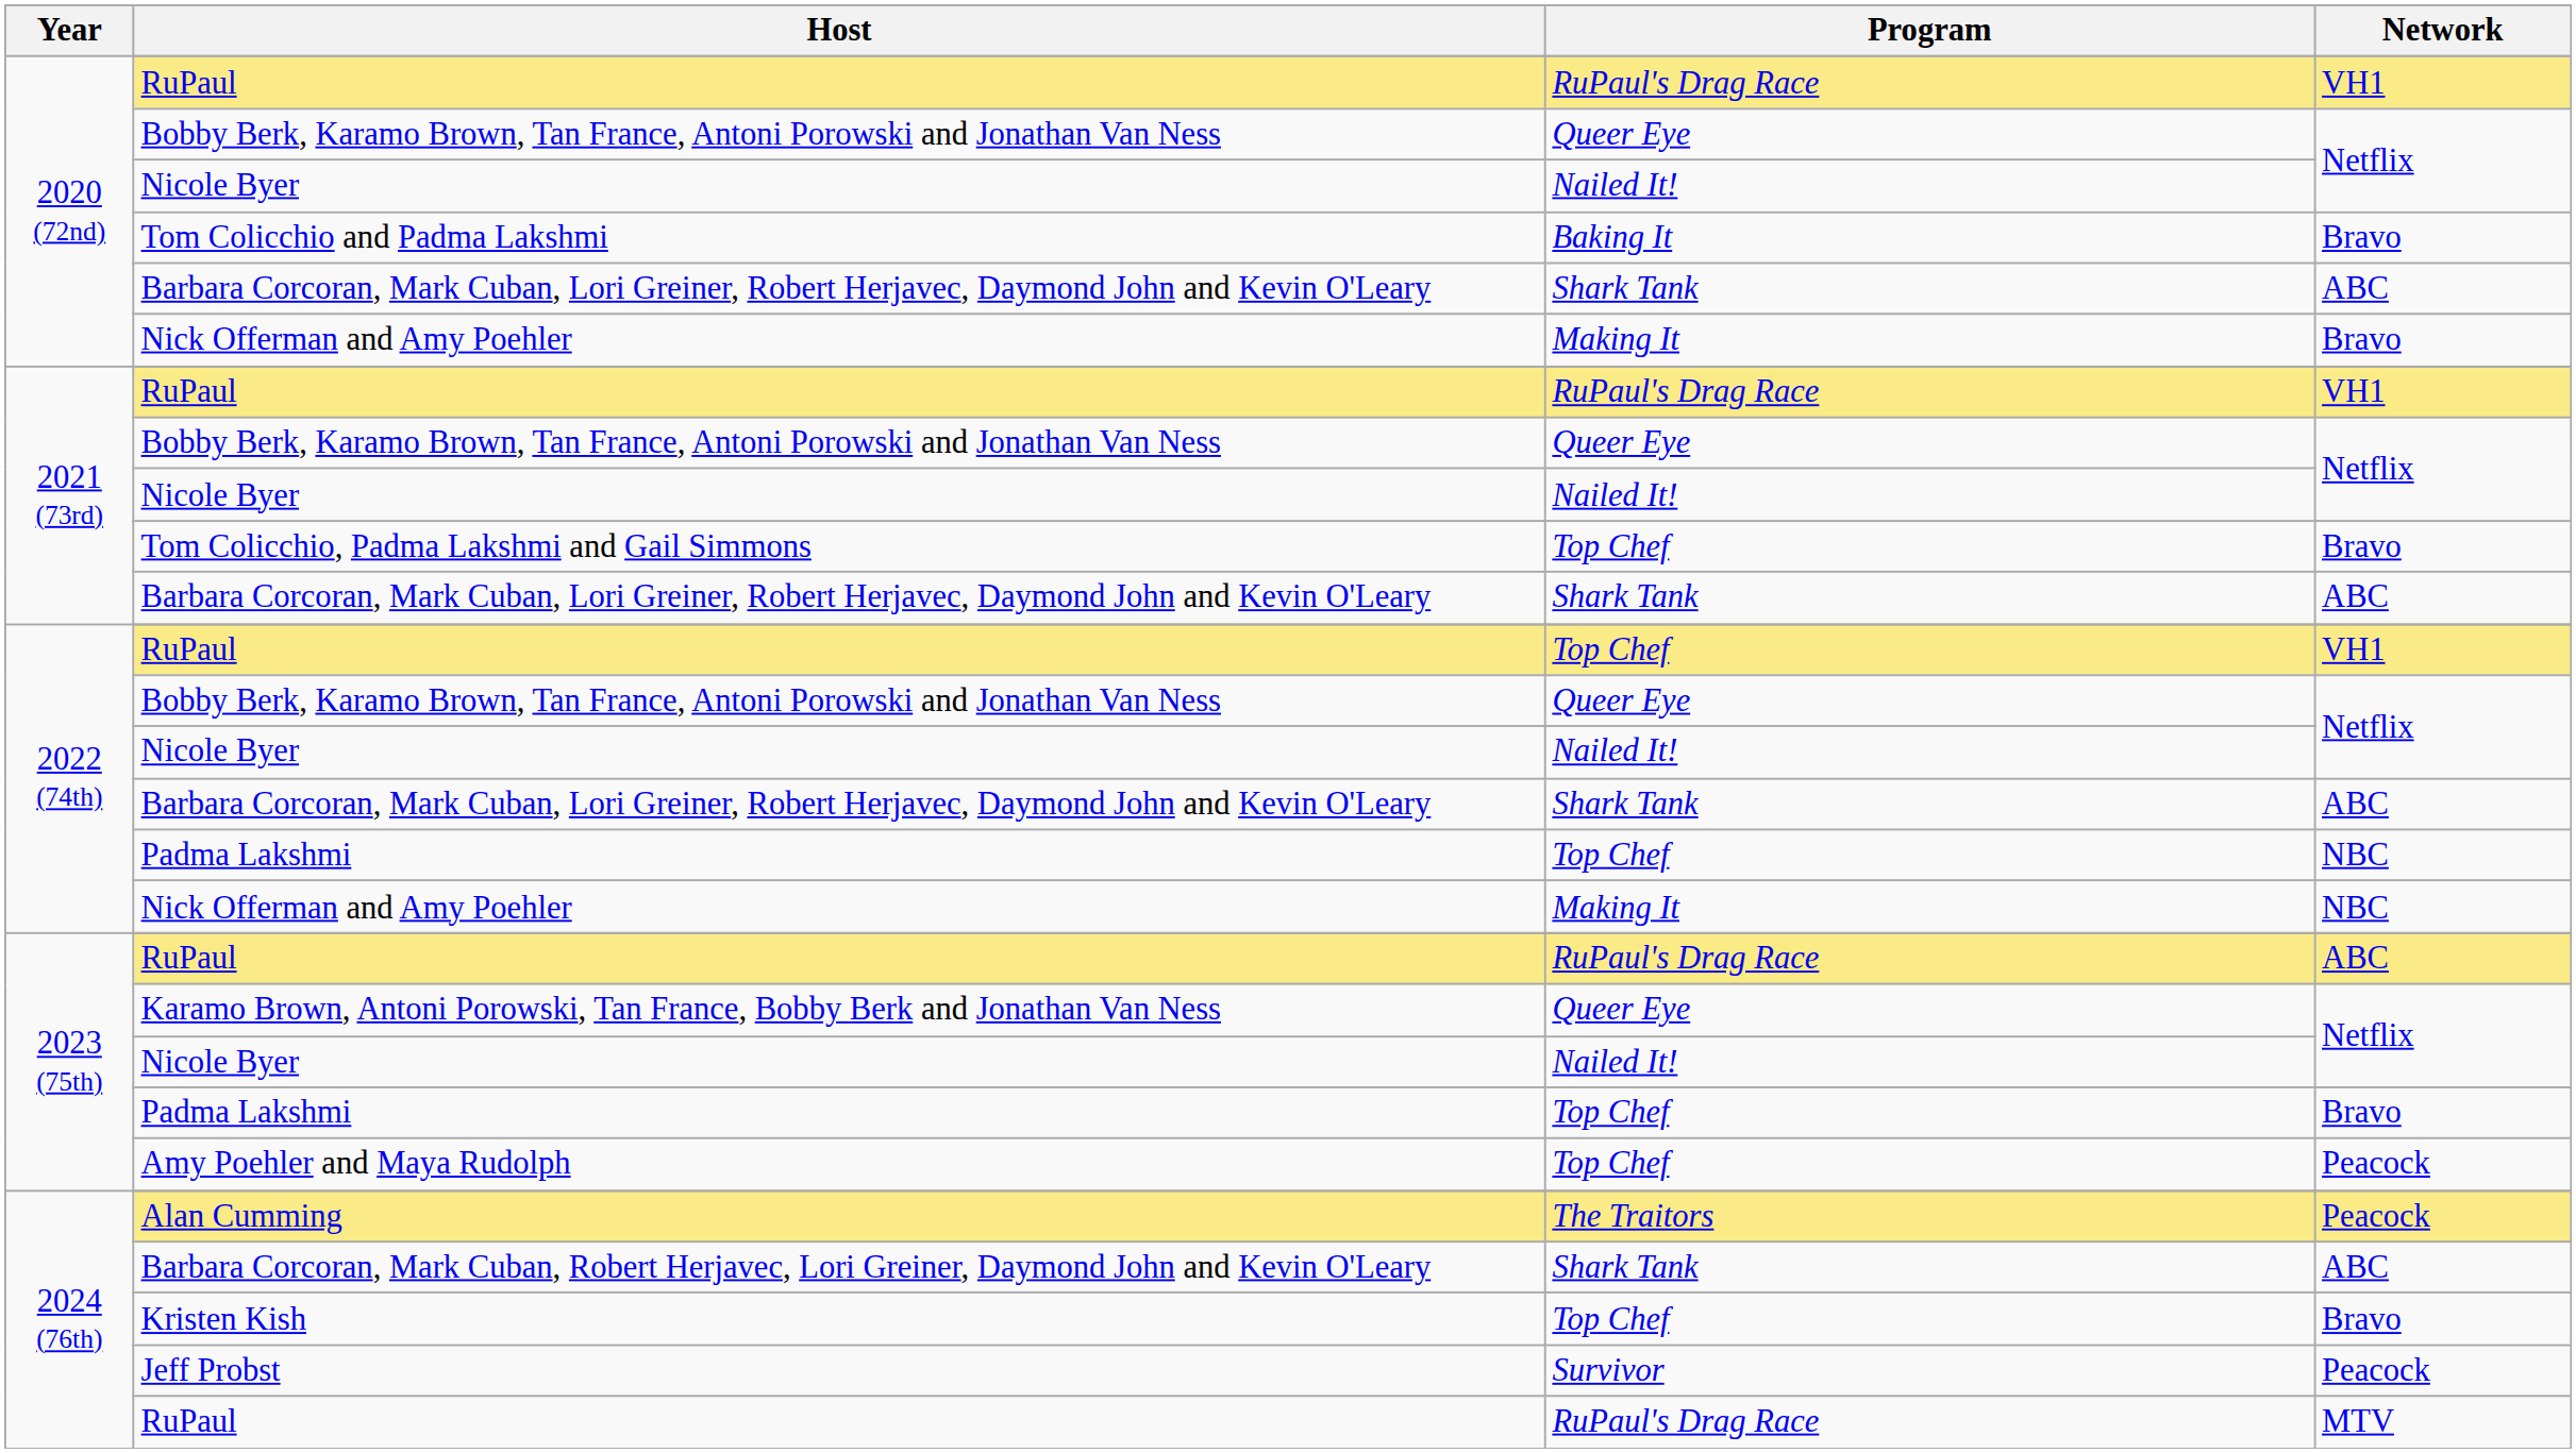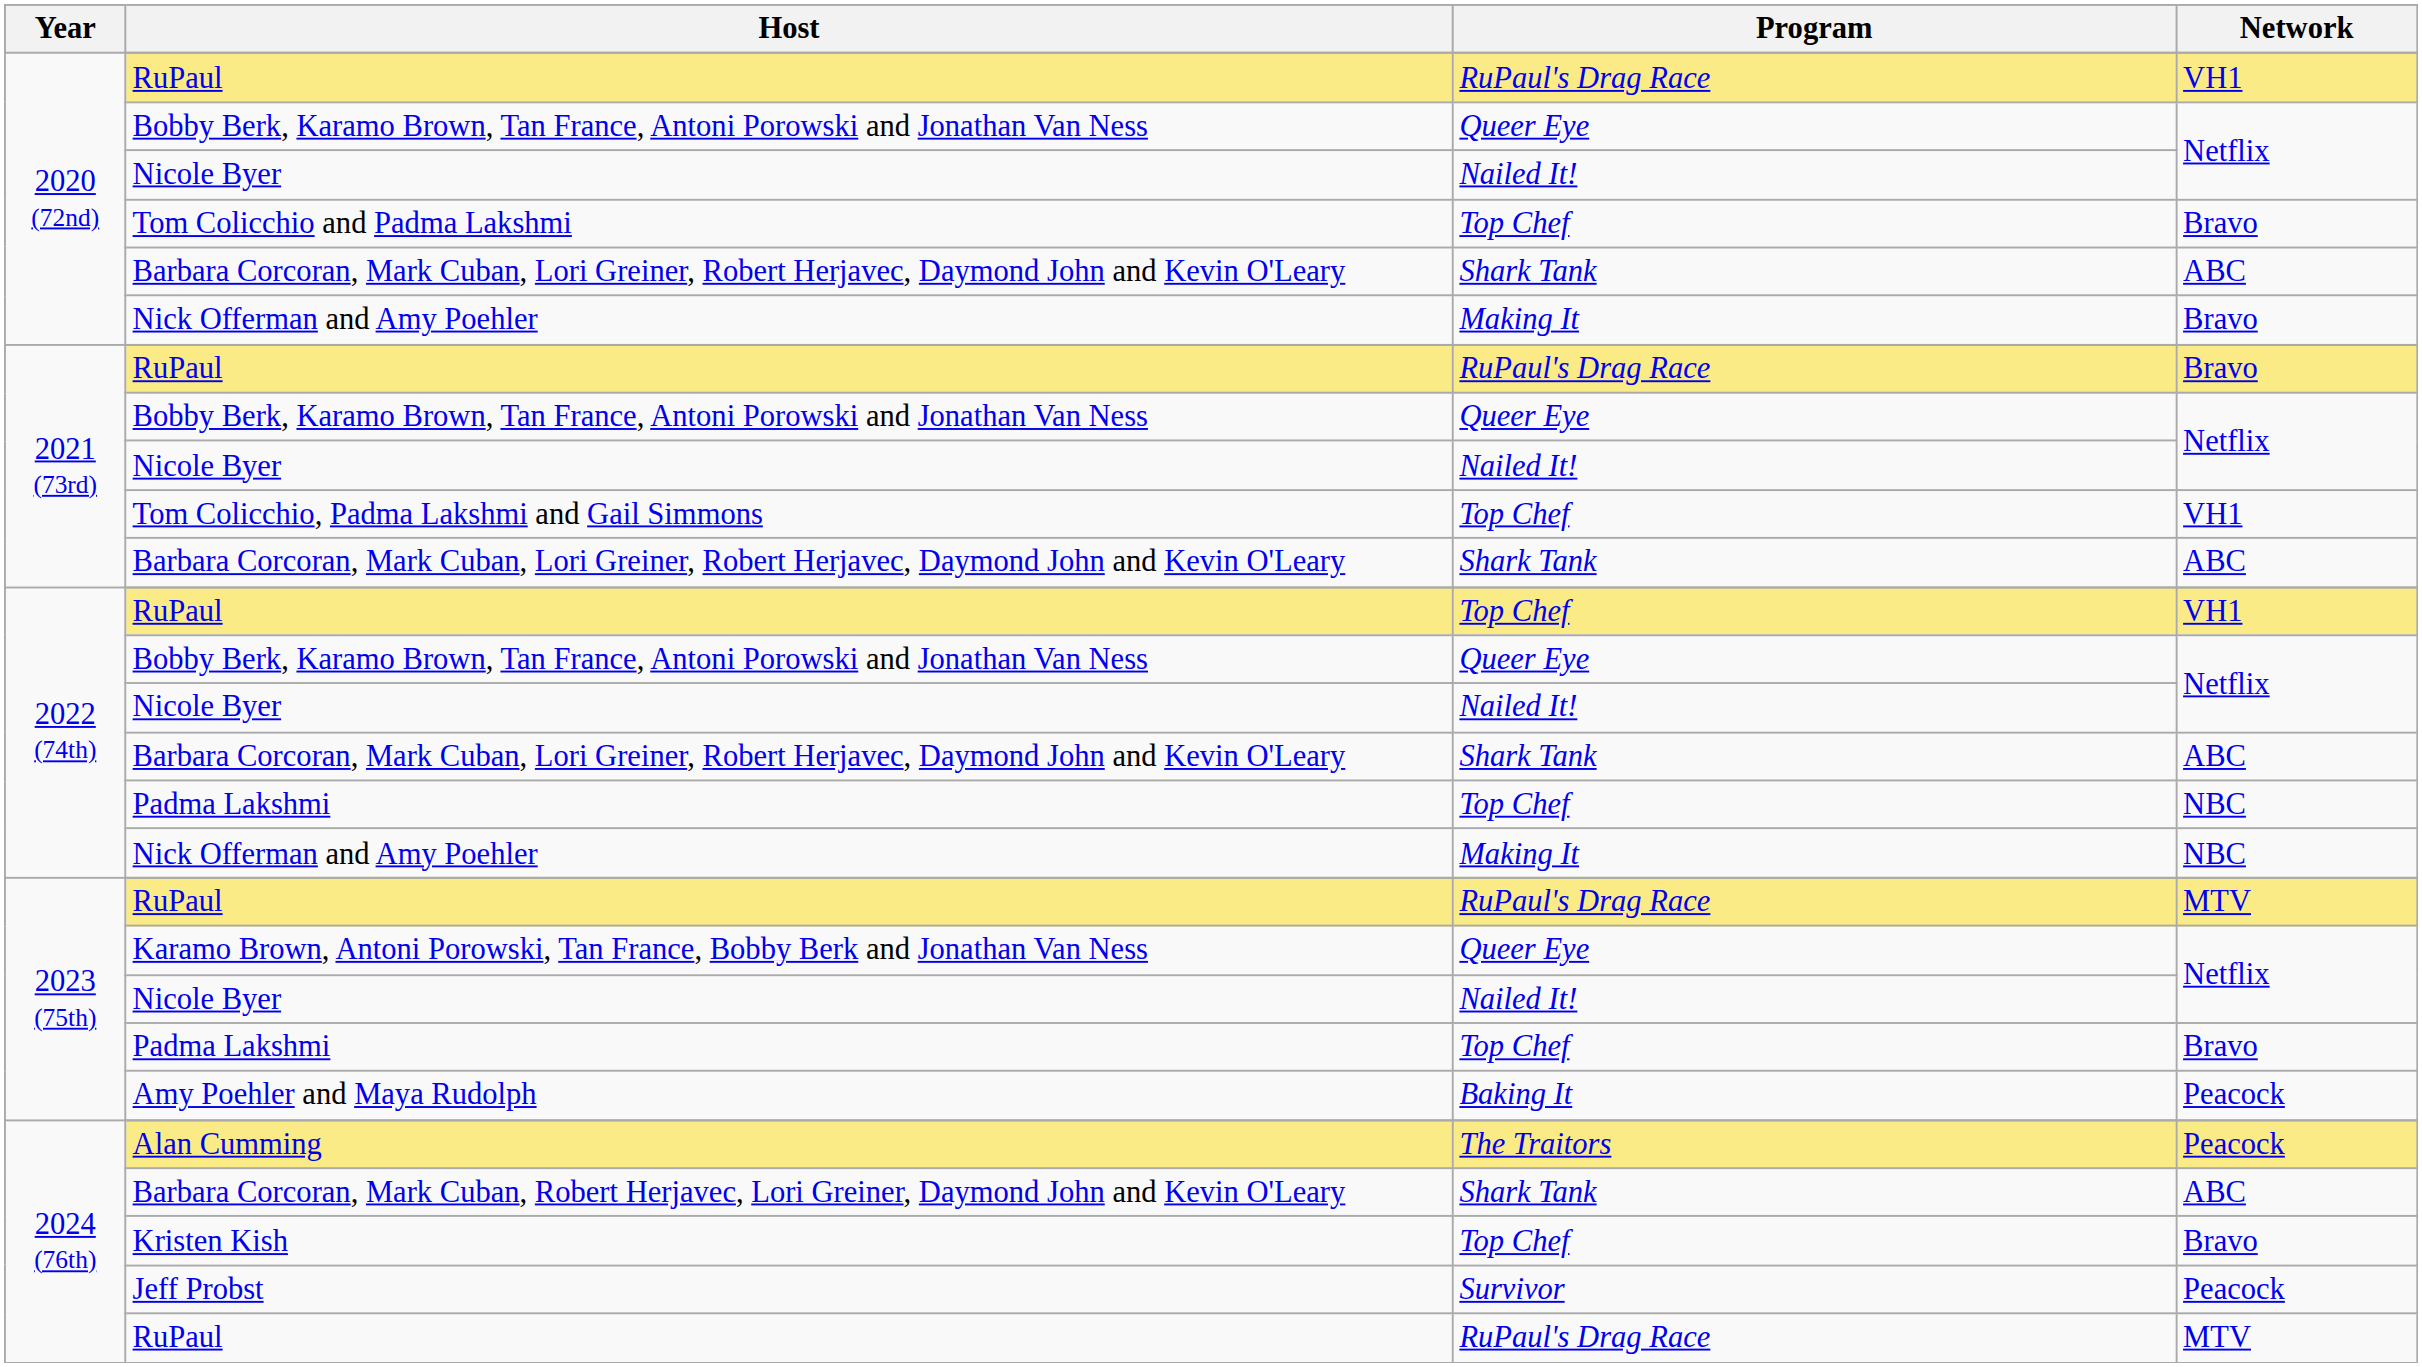Tom Colicchio and Padma Lakshmi | Program: Baking It -> Top Chef
2021 (73rd) / RuPaul | Network: VH1 -> Bravo
Tom Colicchio, Padma Lakshmi and Gail Simmons | Network: Bravo -> VH1
2023 (75th) / RuPaul | Network: ABC -> MTV
Amy Poehler and Maya Rudolph | Program: Top Chef -> Baking It
